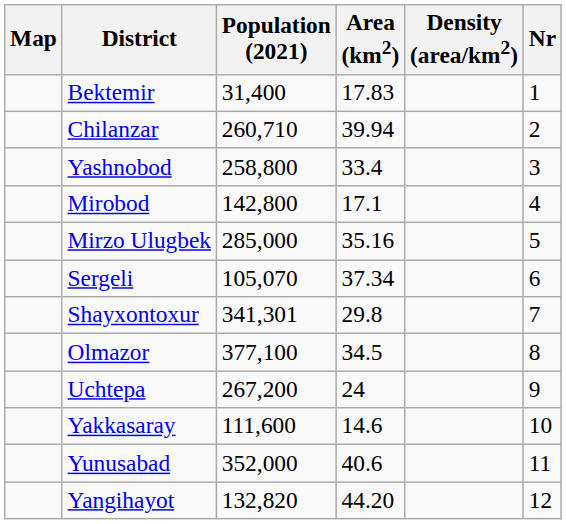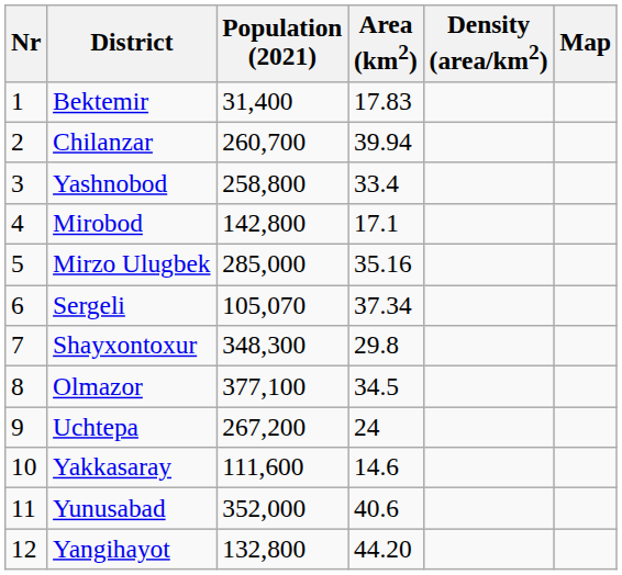columns swapped: Nr <-> Map
Chilanzar | Population (2021): 260,710 -> 260,700
Shayxontoxur | Population (2021): 341,301 -> 348,300
Yangihayot | Population (2021): 132,820 -> 132,800
